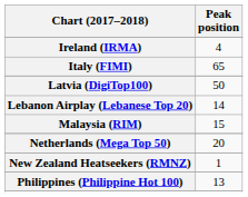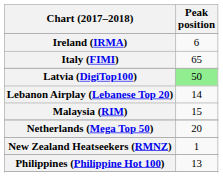Ireland (IRMA) | Peak position: 4 -> 6
Latvia (DigiTop100) | Peak position: no background -> lightgreen background
